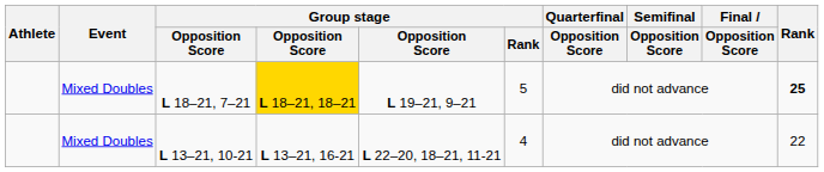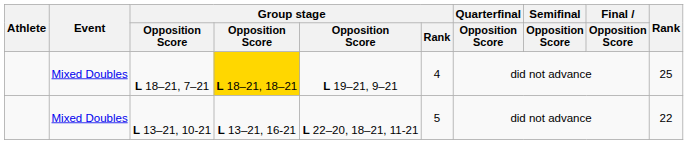L 18–21, 7–21 | Group stage / Rank: 5 -> 4
L 18–21, 7–21 | Rank: bold -> normal
L 13–21, 10-21 | Group stage / Rank: 4 -> 5
